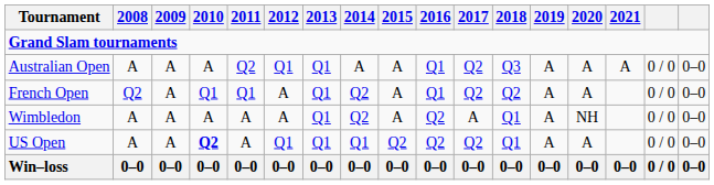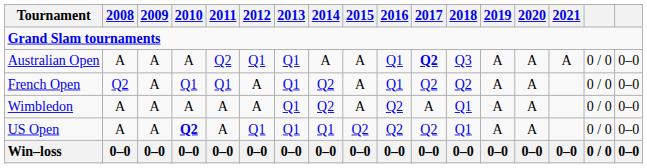Australian Open | 2017: normal -> bold
Wimbledon | 2020: NH -> A
